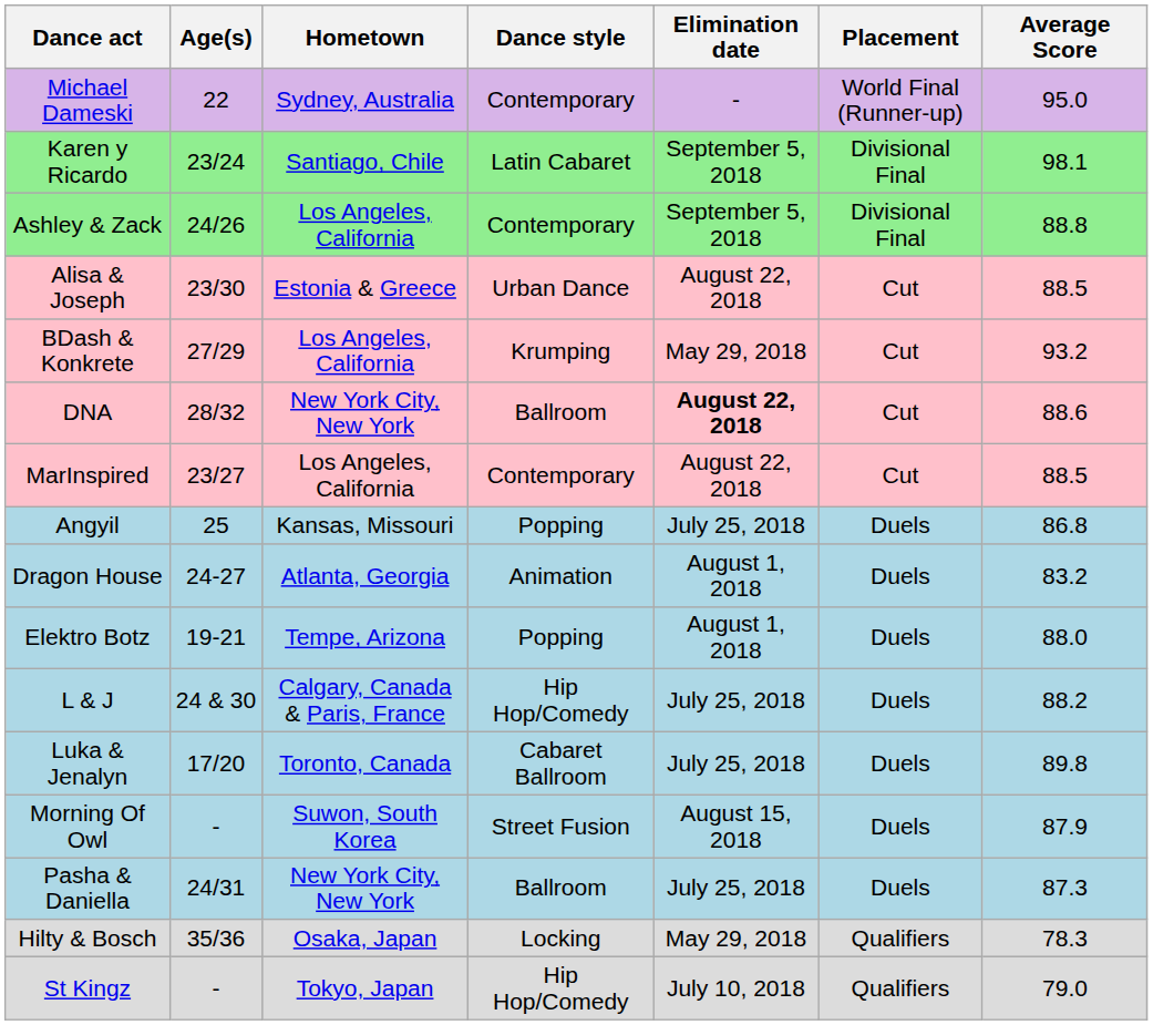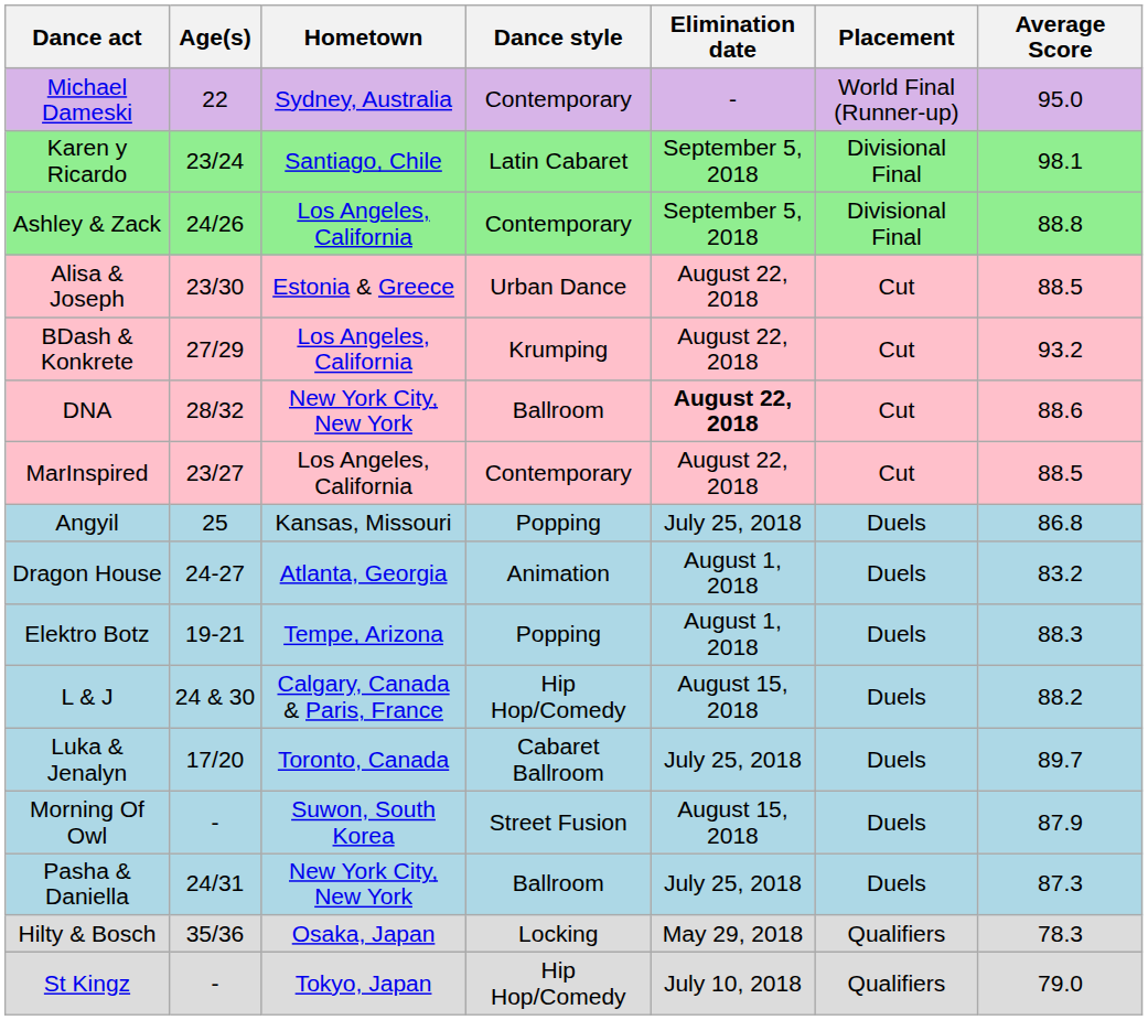BDash & Konkrete | Elimination date: May 29, 2018 -> August 22, 2018
Elektro Botz | Average Score: 88.0 -> 88.3
L & J | Elimination date: July 25, 2018 -> August 15, 2018
Luka & Jenalyn | Average Score: 89.8 -> 89.7
